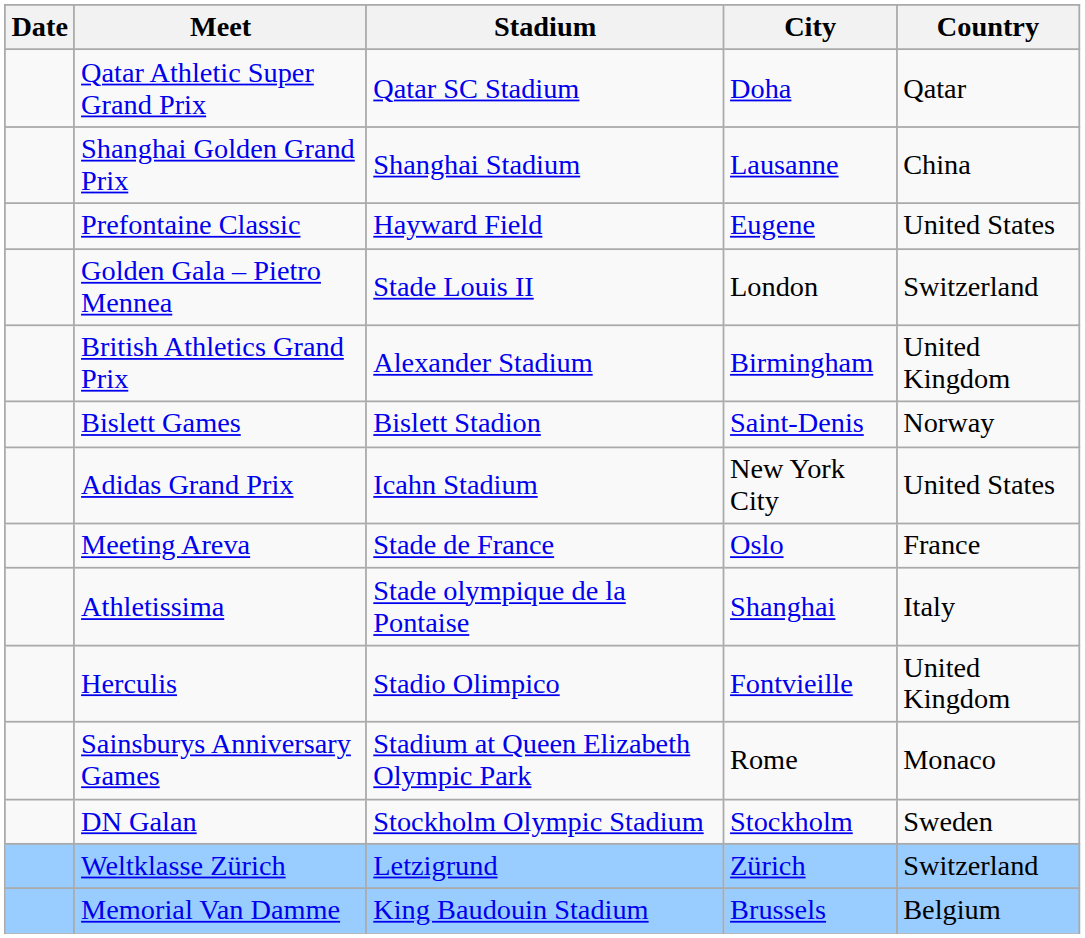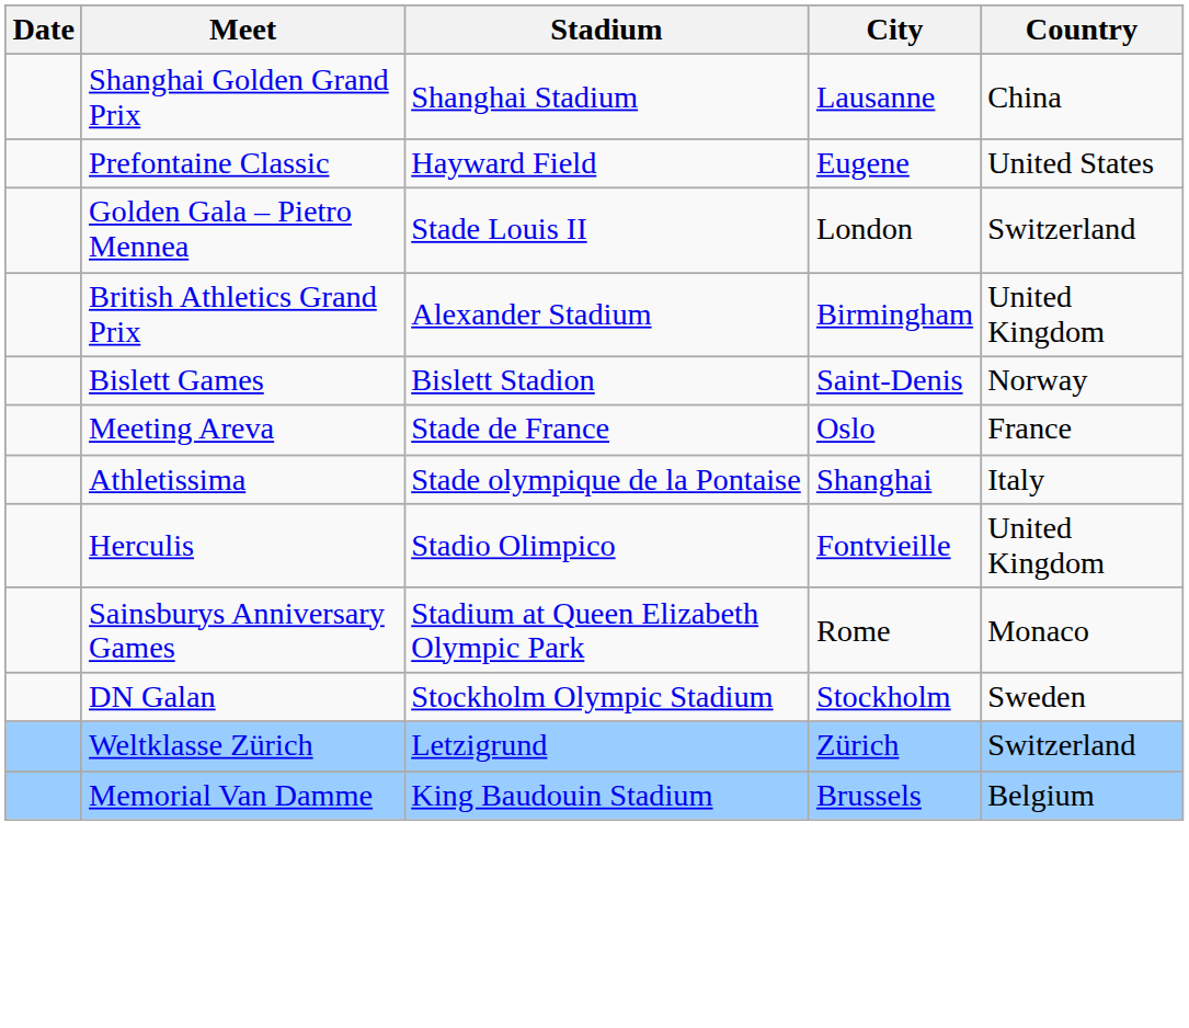- row: Qatar Athletic Super Grand Prix | Qatar SC Stadium | Doha | Qatar
- row: Adidas Grand Prix | Icahn Stadium | New York City | United States
